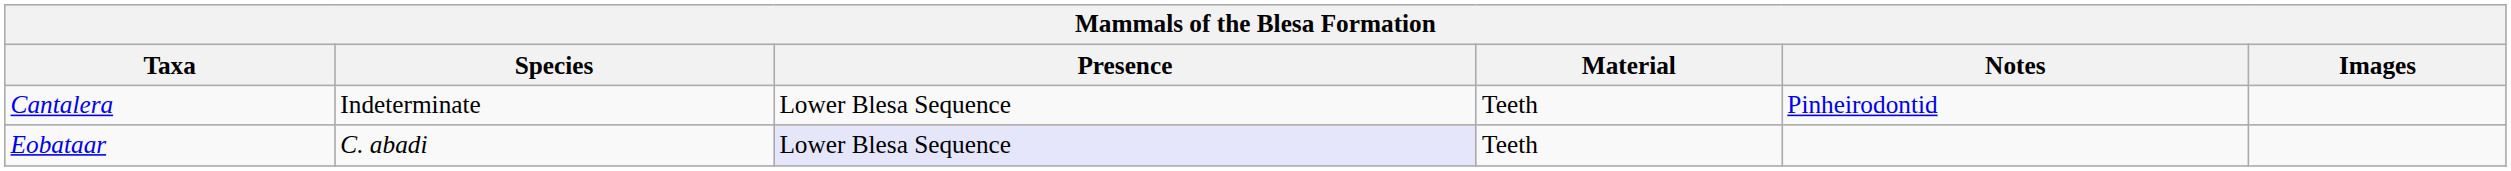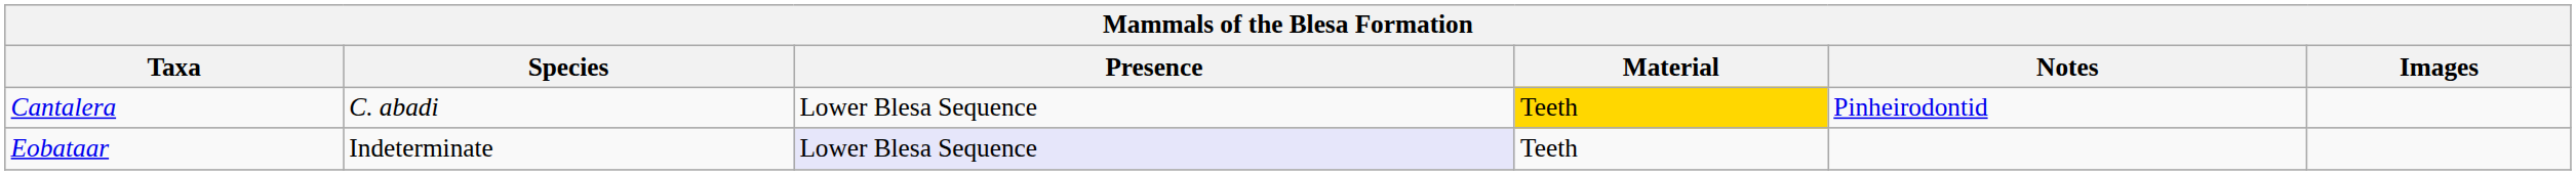Cantalera | Species: Indeterminate -> C. abadi
Cantalera | Material: no background -> gold background
Eobataar | Species: C. abadi -> Indeterminate
